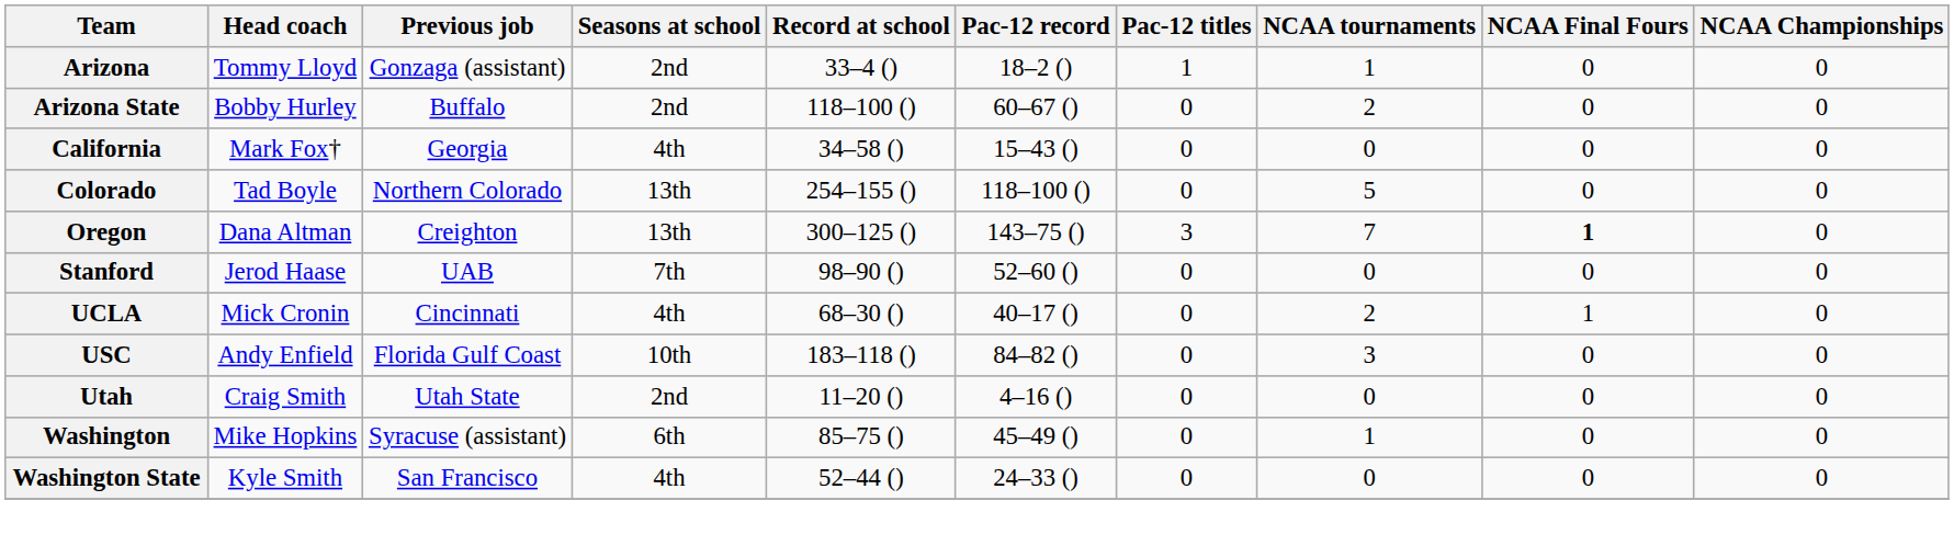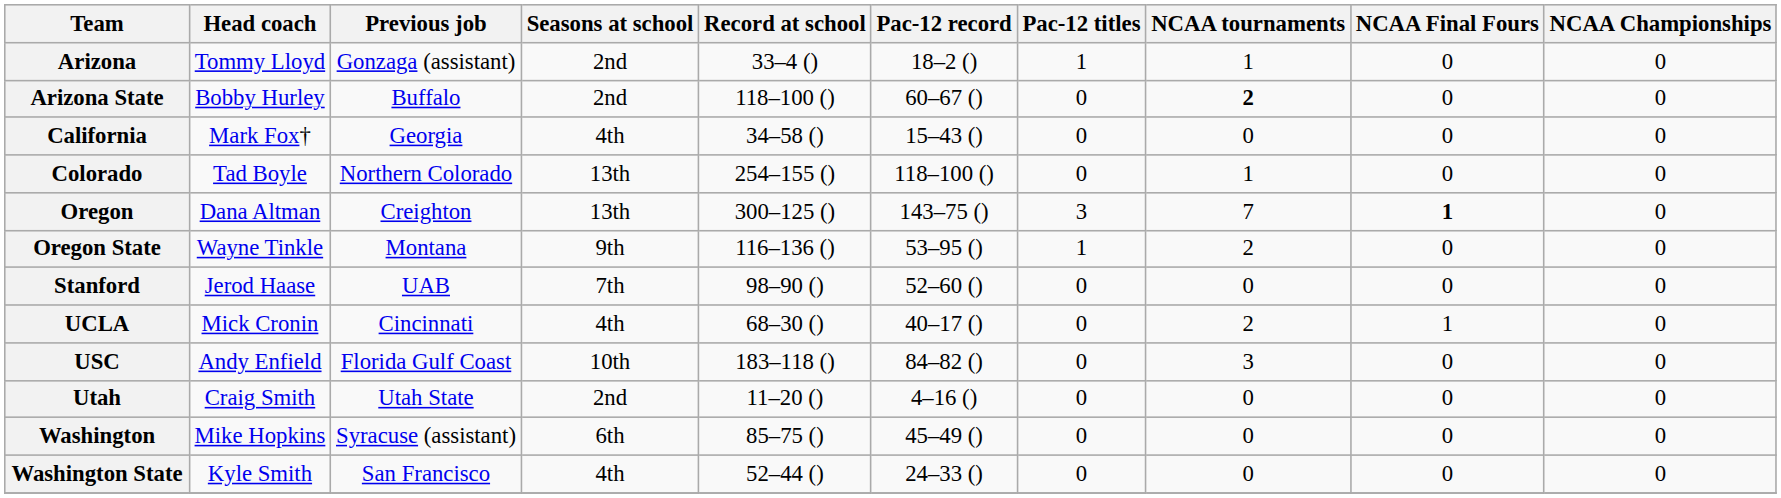Arizona State | NCAA tournaments: normal -> bold
Colorado | NCAA tournaments: 5 -> 1
+ row: Oregon State | Wayne Tinkle | Montana | 9th | 116–136 () | 53–95 () | 1 | 2 | 0 | 0
Washington | NCAA tournaments: 1 -> 0
